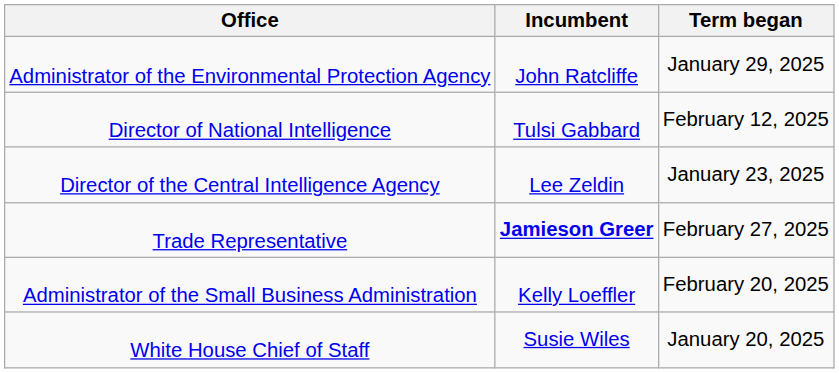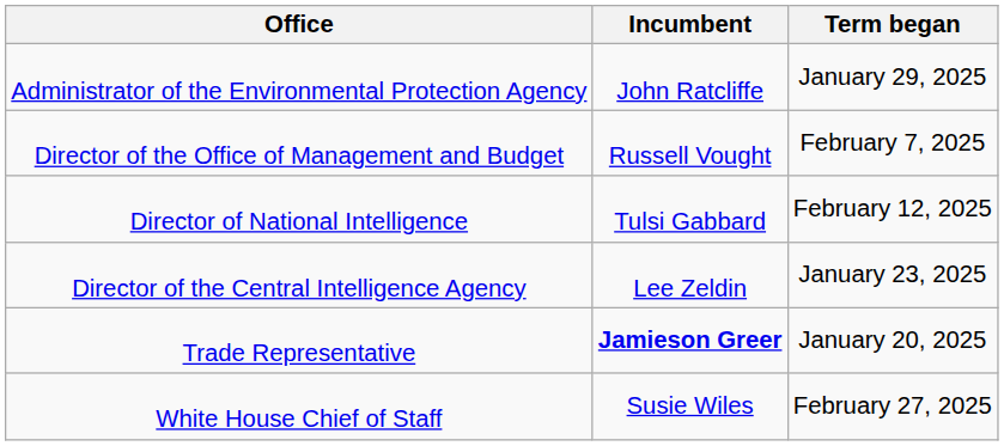+ row: Director of the Office of Management and Budget | Russell Vought | February 7, 2025
Trade Representative | Term began: February 27, 2025 -> January 20, 2025
- row: Administrator of the Small Business Administration | Kelly Loeffler | February 20, 2025
White House Chief of Staff | Term began: January 20, 2025 -> February 27, 2025
